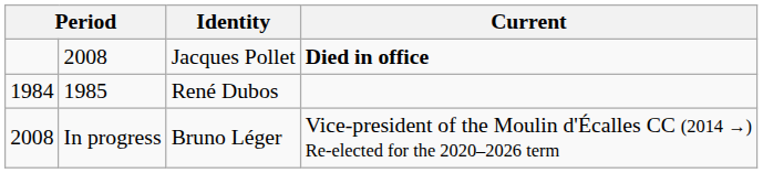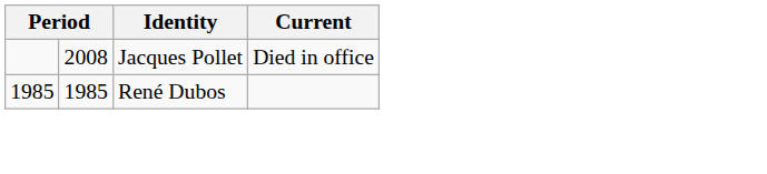Jacques Pollet | Current: bold -> normal
René Dubos | column 1: 1984 -> 1985
- row: 2008 | In progress | Bruno Léger | Vice-president of the Moulin d'Écalles CC (2014 →) Re-elected for the 2020–2026 term
